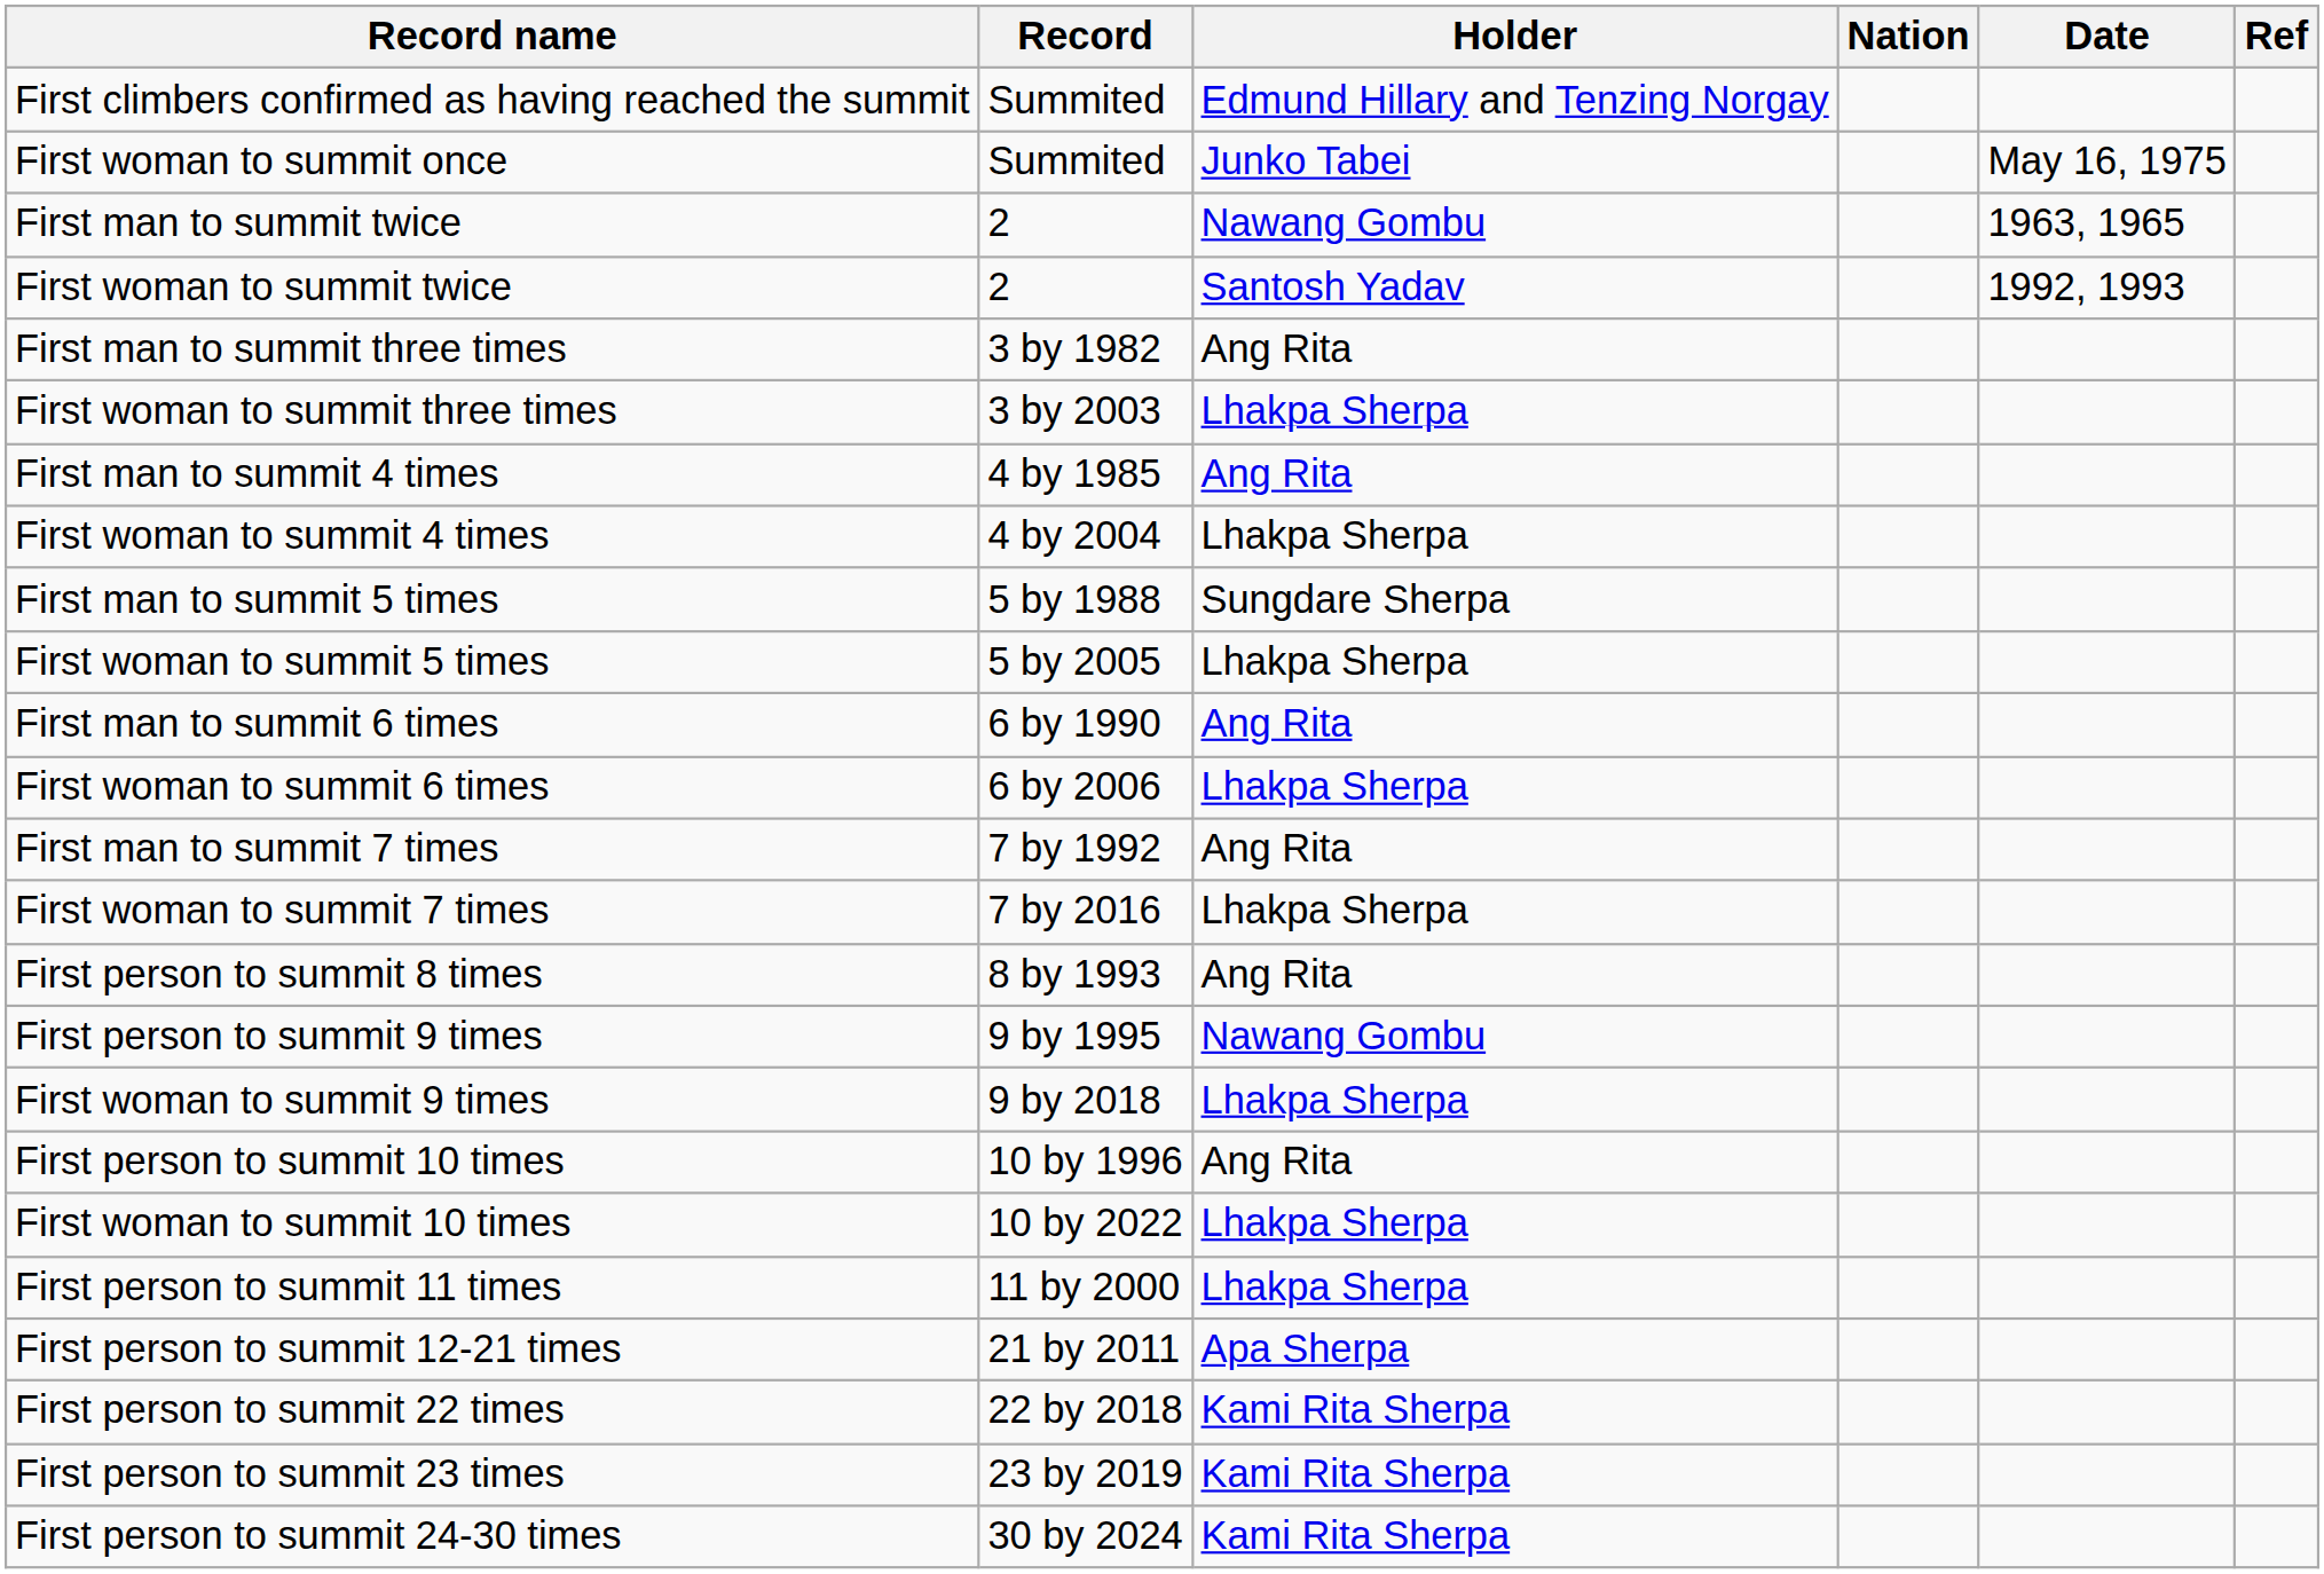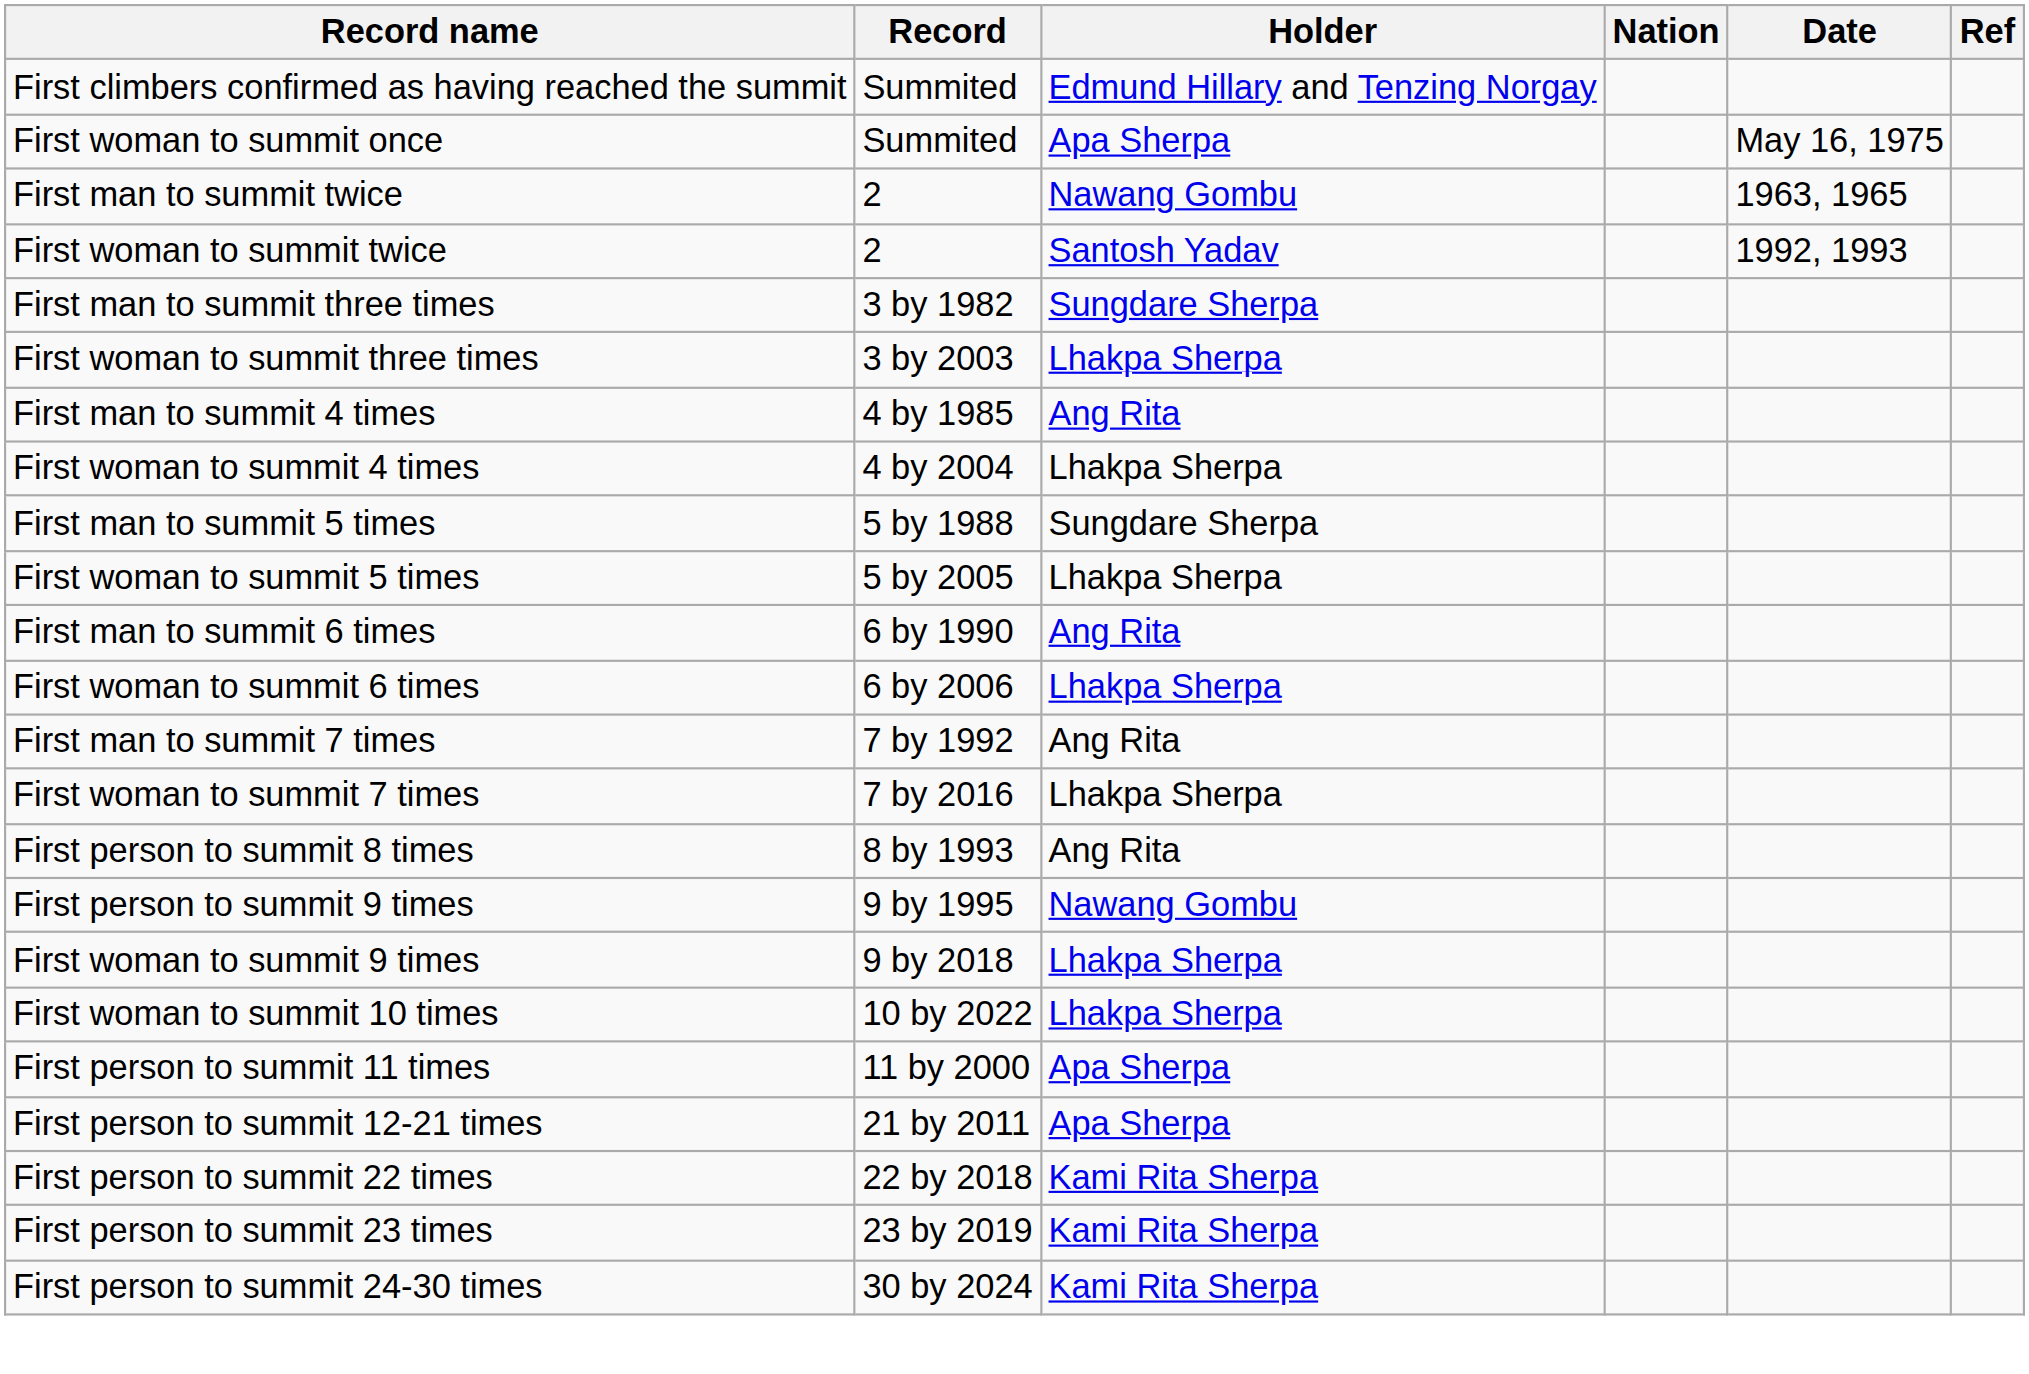First woman to summit once | Holder: Junko Tabei -> Apa Sherpa
First man to summit three times | Holder: Ang Rita -> Sungdare Sherpa
- row: First person to summit 10 times | 10 by 1996 | Ang Rita
First person to summit 11 times | Holder: Lhakpa Sherpa -> Apa Sherpa
